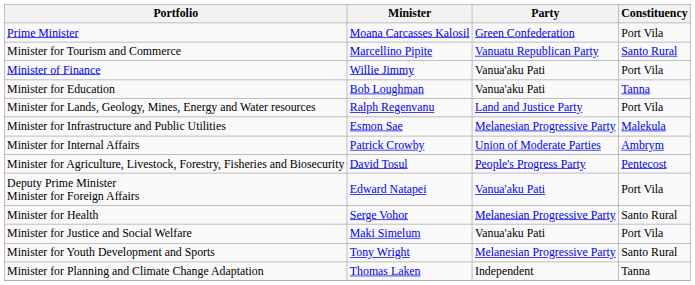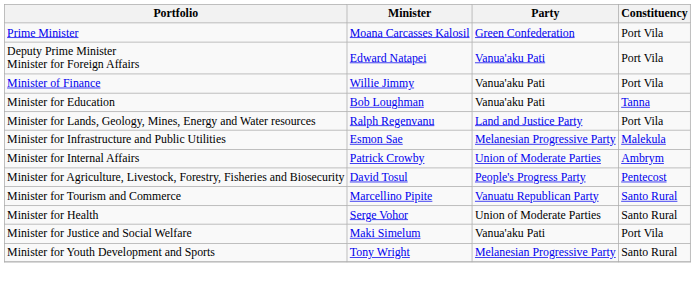rows swapped: Deputy Prime Minister Minister for Foreign Affairs <-> Minister for Tourism and Commerce
Minister for Health | Party: Melanesian Progressive Party -> Union of Moderate Parties
- row: Minister for Planning and Climate Change Adaptation | Thomas Laken | Independent | Tanna
